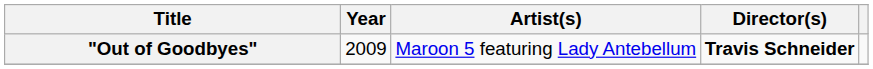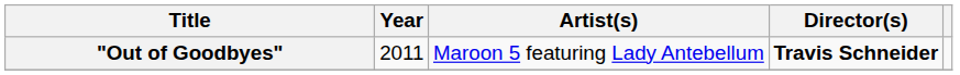"Out of Goodbyes" | Year: 2009 -> 2011
